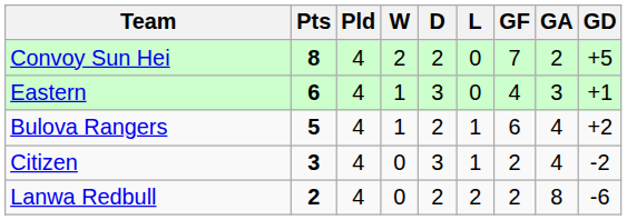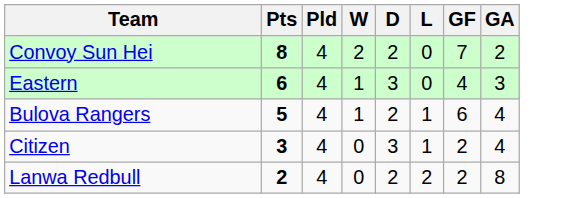- column: GD | +5 | +1 | +2 | -2 | -6
